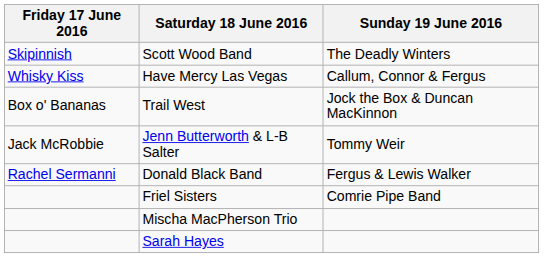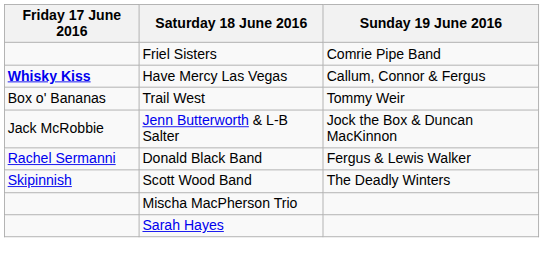rows swapped: Scott Wood Band <-> Friel Sisters
Have Mercy Las Vegas | Friday 17 June 2016: normal -> bold
Trail West | Sunday 19 June 2016: Jock the Box & Duncan MacKinnon -> Tommy Weir
Jenn Butterworth & L-B Salter | Sunday 19 June 2016: Tommy Weir -> Jock the Box & Duncan MacKinnon
